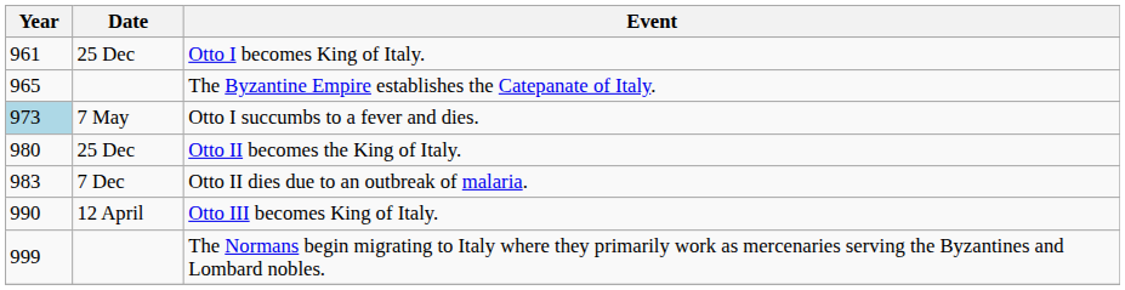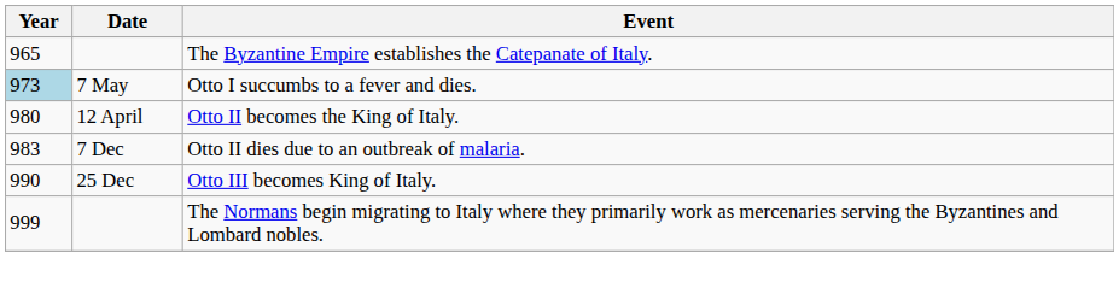- row: 961 | 25 Dec | Otto I becomes King of Italy.
Otto II becomes the King of Italy. | Date: 25 Dec -> 12 April
Otto III becomes King of Italy. | Date: 12 April -> 25 Dec
